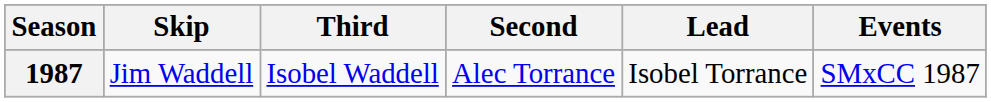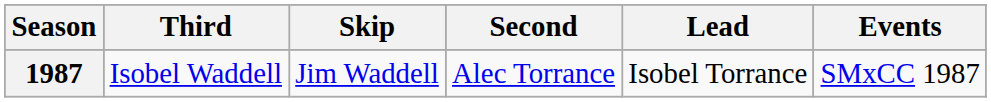columns swapped: Skip <-> Third
